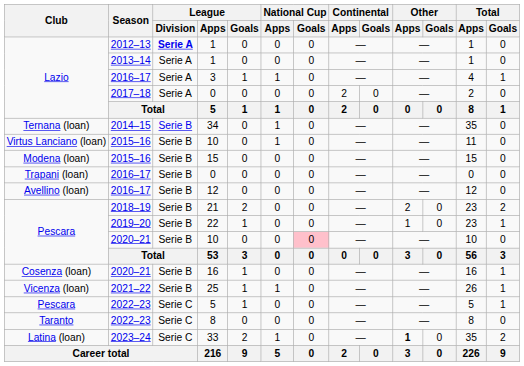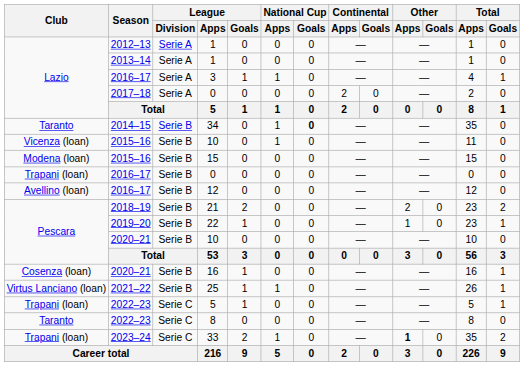2012–13 / 1 | League / Division: bold -> normal
34 | Club: Ternana (loan) -> Taranto
34 | National Cup / Goals: normal -> bold
2015–16 / 10 | Club: Virtus Lanciano (loan) -> Vicenza (loan)
2020–21 / 10 | National Cup / Goals: pink background -> no background
25 | Club: Vicenza (loan) -> Virtus Lanciano (loan)
2022–23 / 5 | Club: Pescara -> Trapani (loan)
33 | Club: Latina (loan) -> Trapani (loan)
